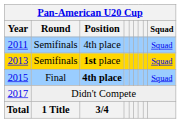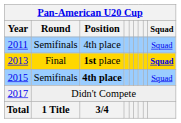2013 | Pan-American U20 Cup / Round: Semifinals -> Final
2013 | Pan-American U20 Cup / Squad: normal -> bold
2015 | Pan-American U20 Cup / Round: Final -> Semifinals
